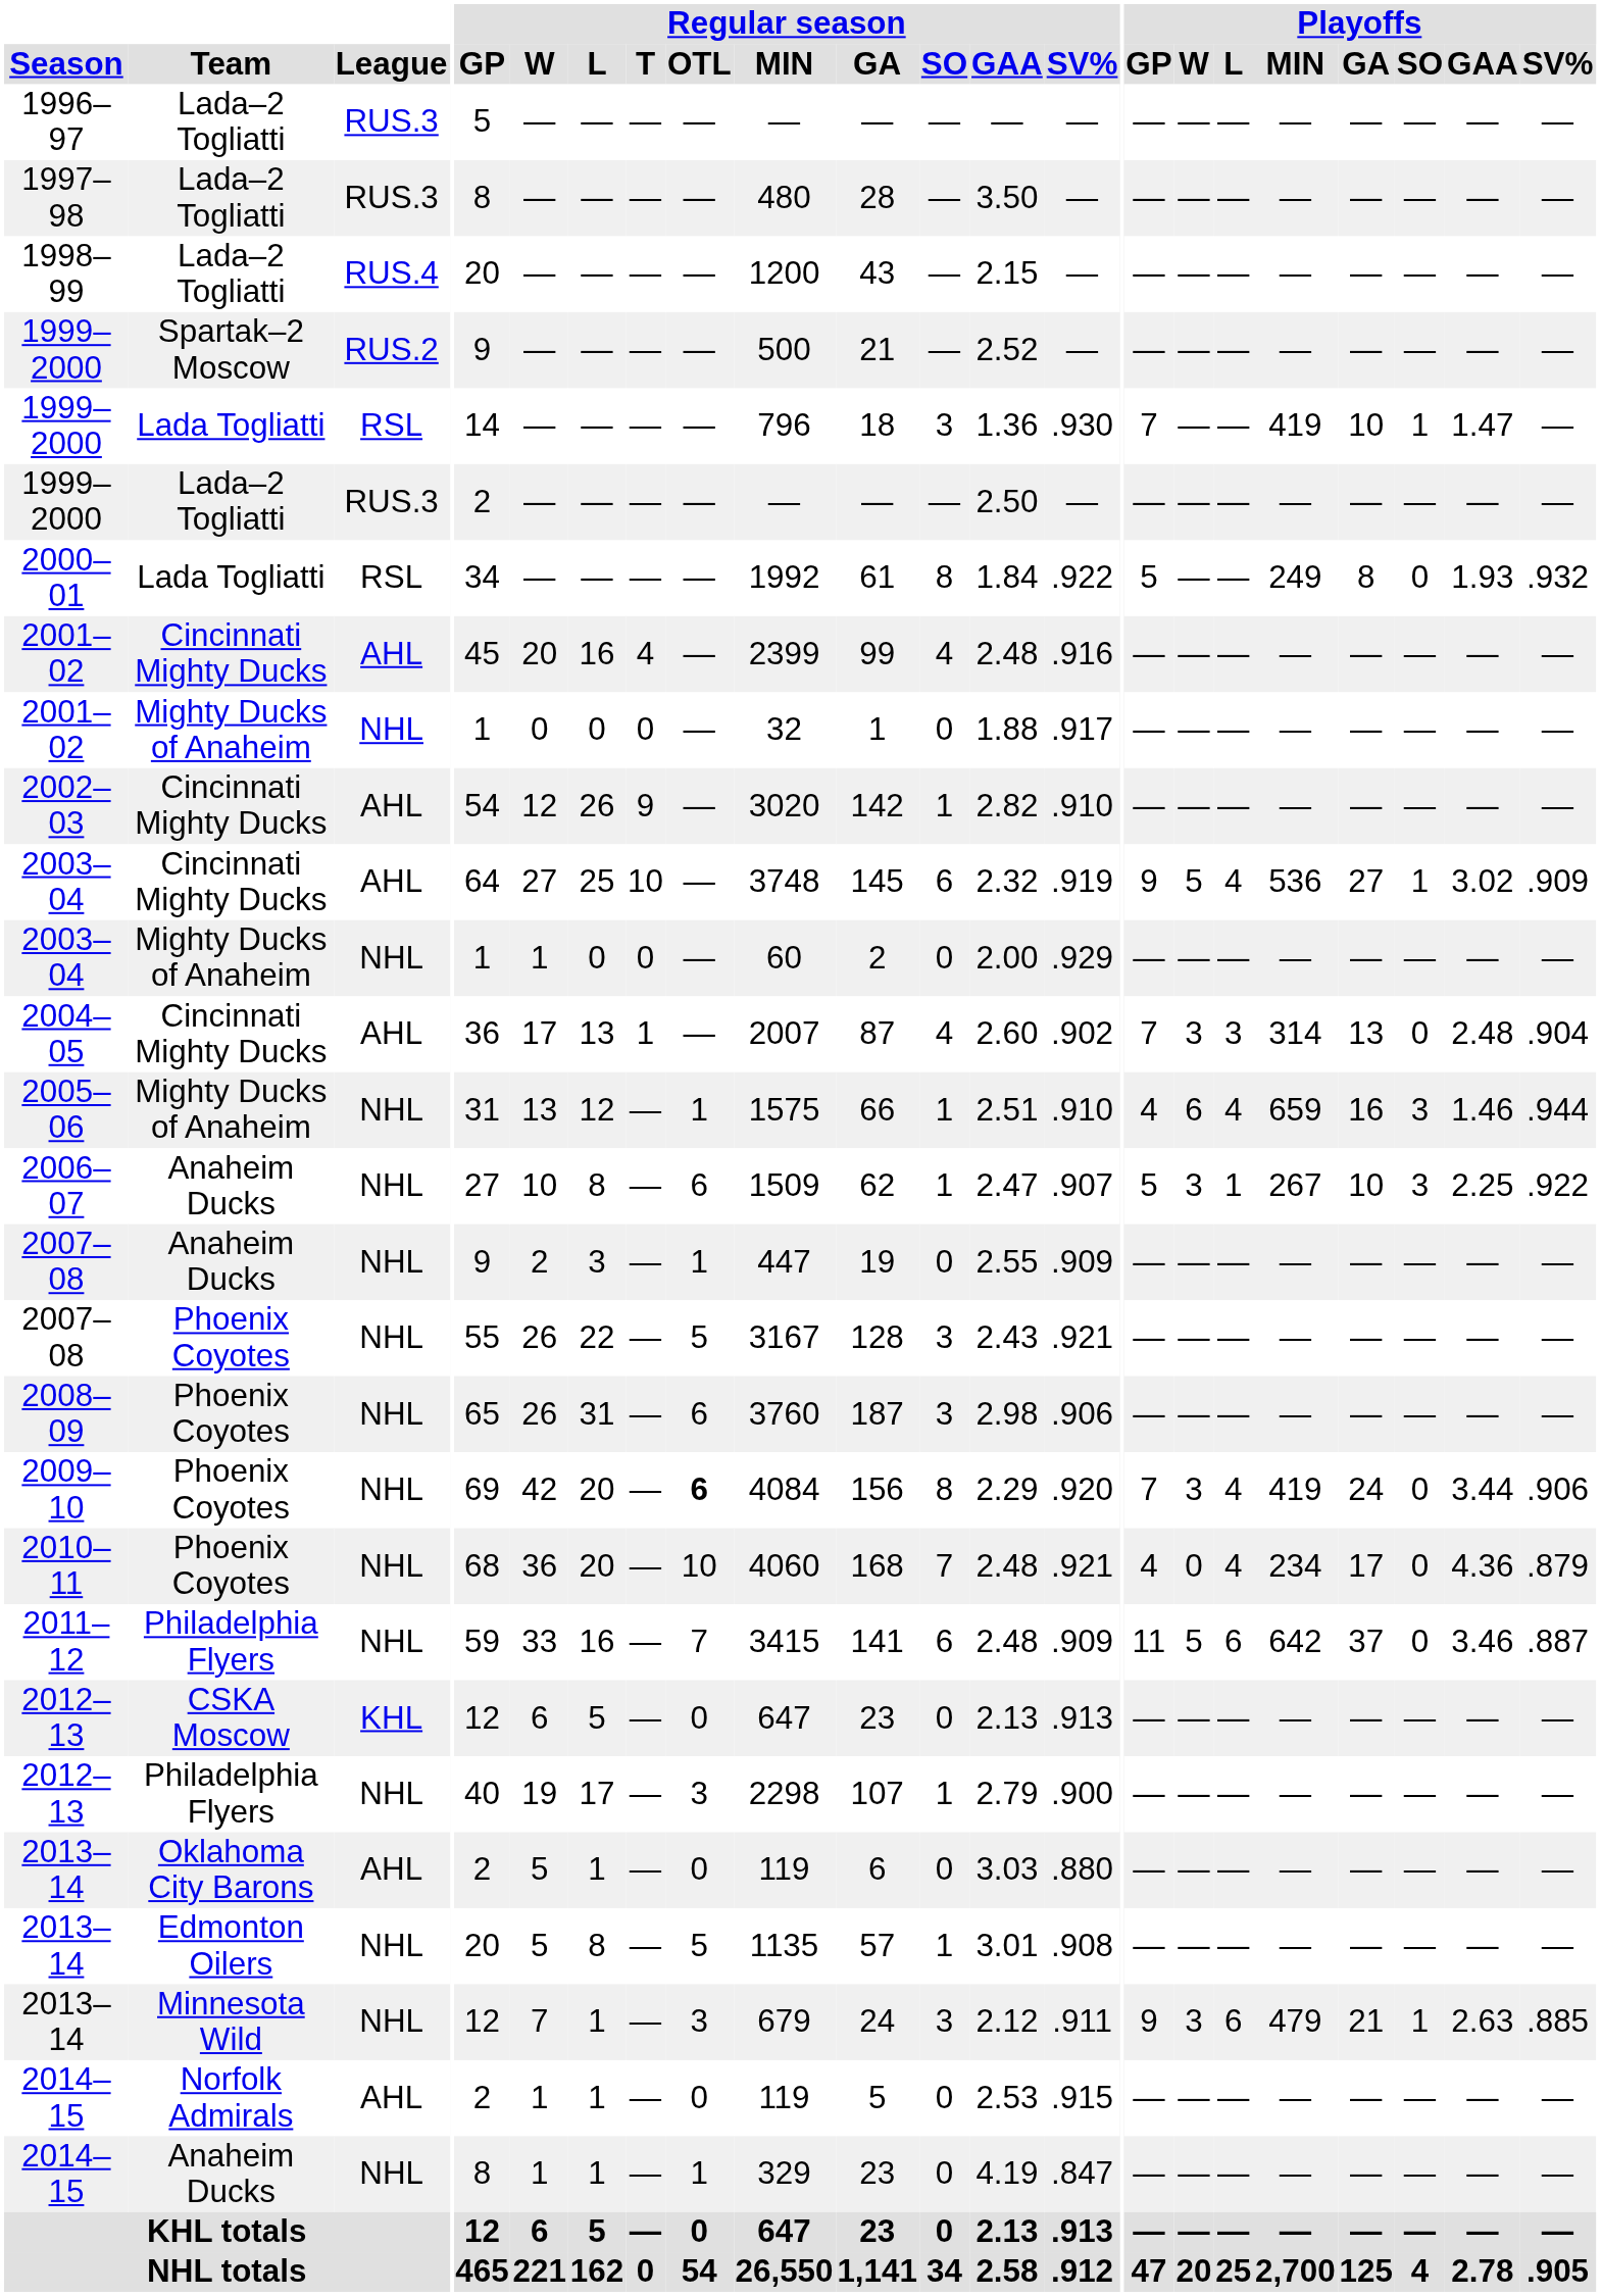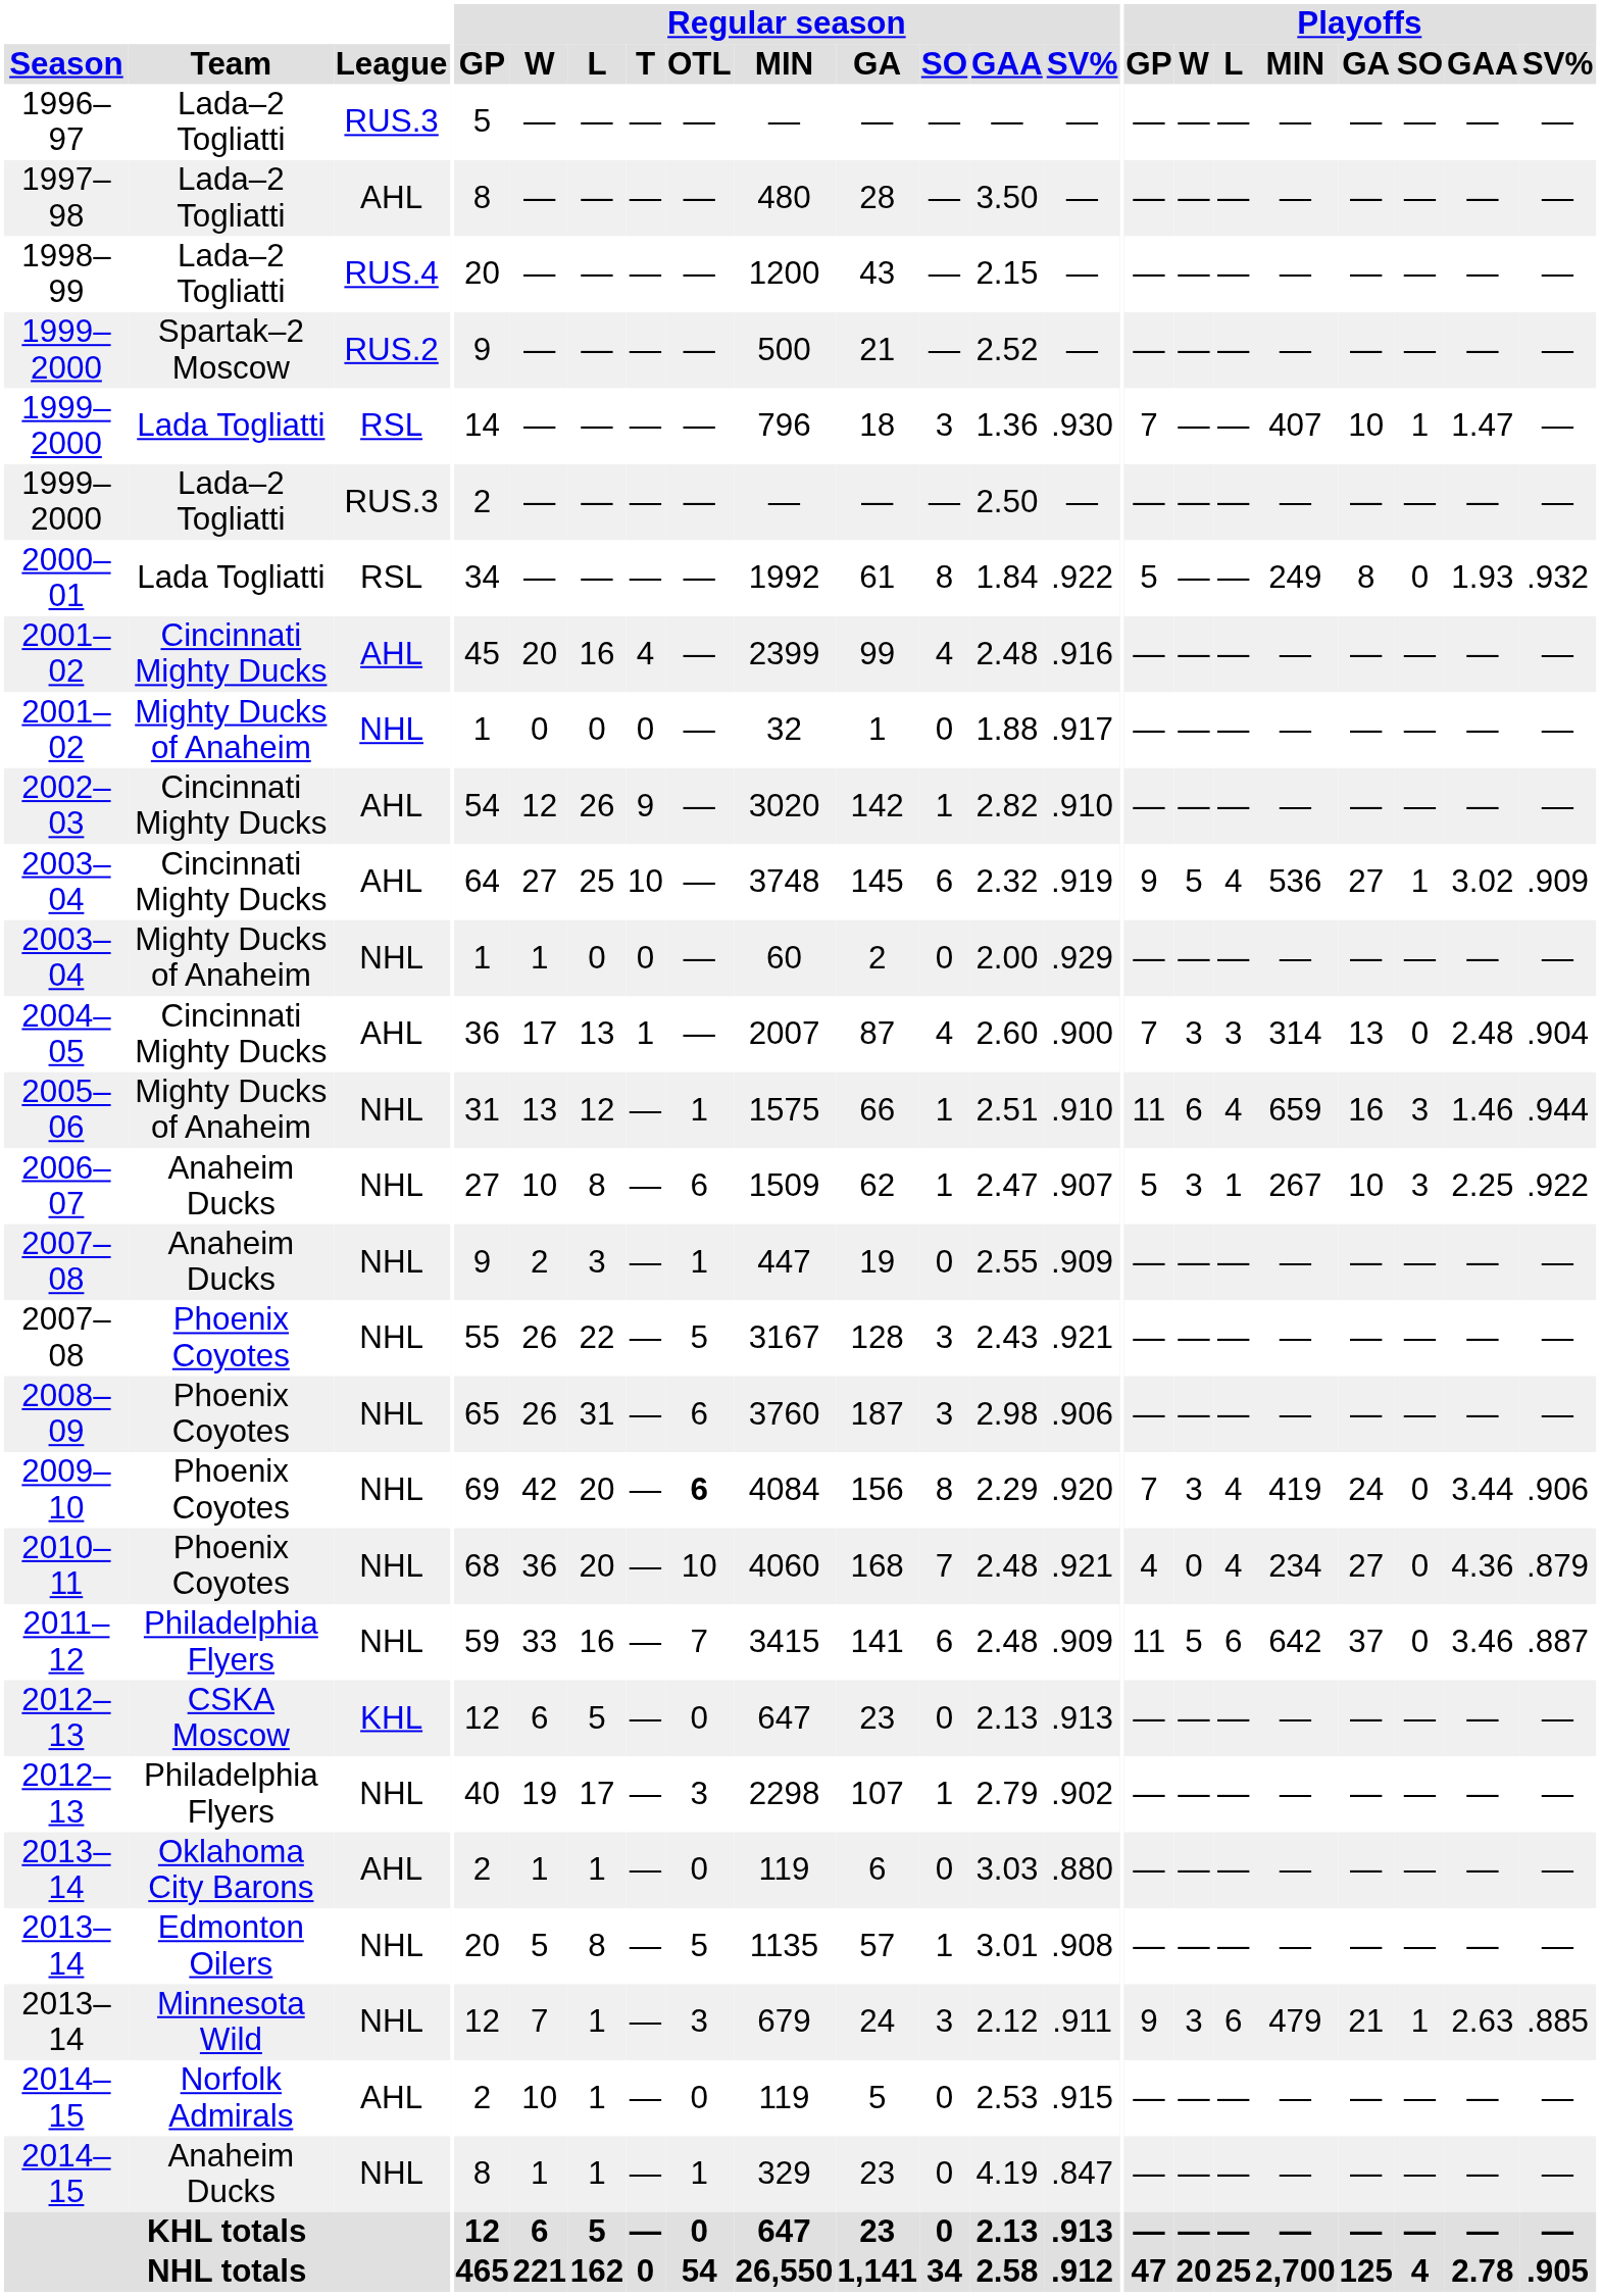1997–98 | League: RUS.3 -> AHL
1999–2000 / Lada Togliatti | Playoffs / MIN: 419 -> 407
2004–05 | Regular season / SV%: .902 -> .900
2005–06 | Playoffs / GP: 4 -> 11
2010–11 | Playoffs / GA: 17 -> 27
2012–13 / Philadelphia Flyers | Regular season / SV%: .900 -> .902
2013–14 / Oklahoma City Barons | Regular season / W: 5 -> 1
2014–15 / Norfolk Admirals | Regular season / W: 1 -> 10
